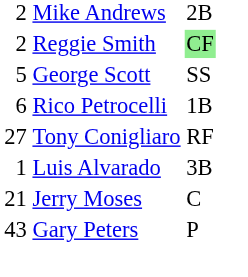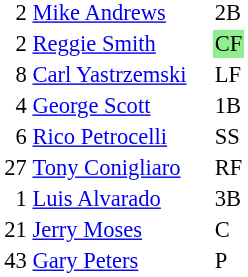+ row: 8 | Carl Yastrzemski | LF
George Scott | column 1: 5 -> 4
George Scott | column 3: SS -> 1B
Rico Petrocelli | column 3: 1B -> SS
